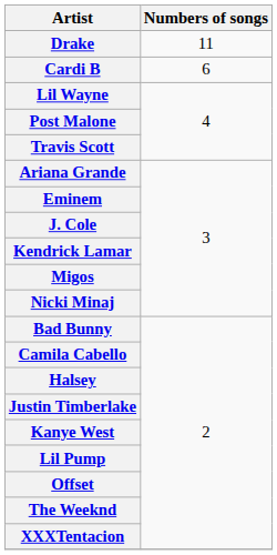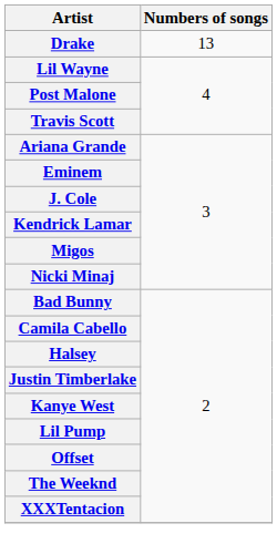Drake | Numbers of songs: 11 -> 13
- row: Cardi B | 6
